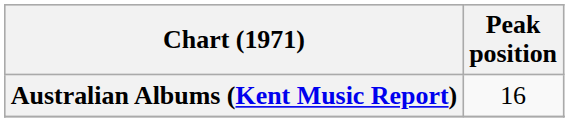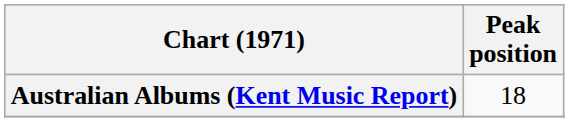Australian Albums (Kent Music Report) | Peak position: 16 -> 18
